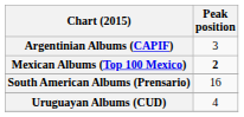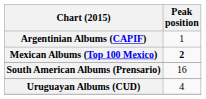Argentinian Albums (CAPIF) | Peak position: 3 -> 1
